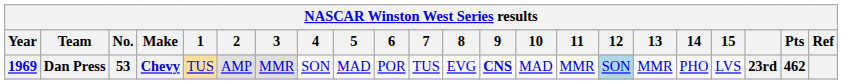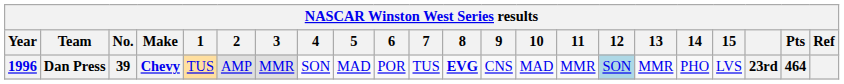Dan Press | Year: 1969 -> 1996
Dan Press | No.: 53 -> 39
Dan Press | 8: normal -> bold
Dan Press | 9: bold -> normal
Dan Press | Pts: 462 -> 464
